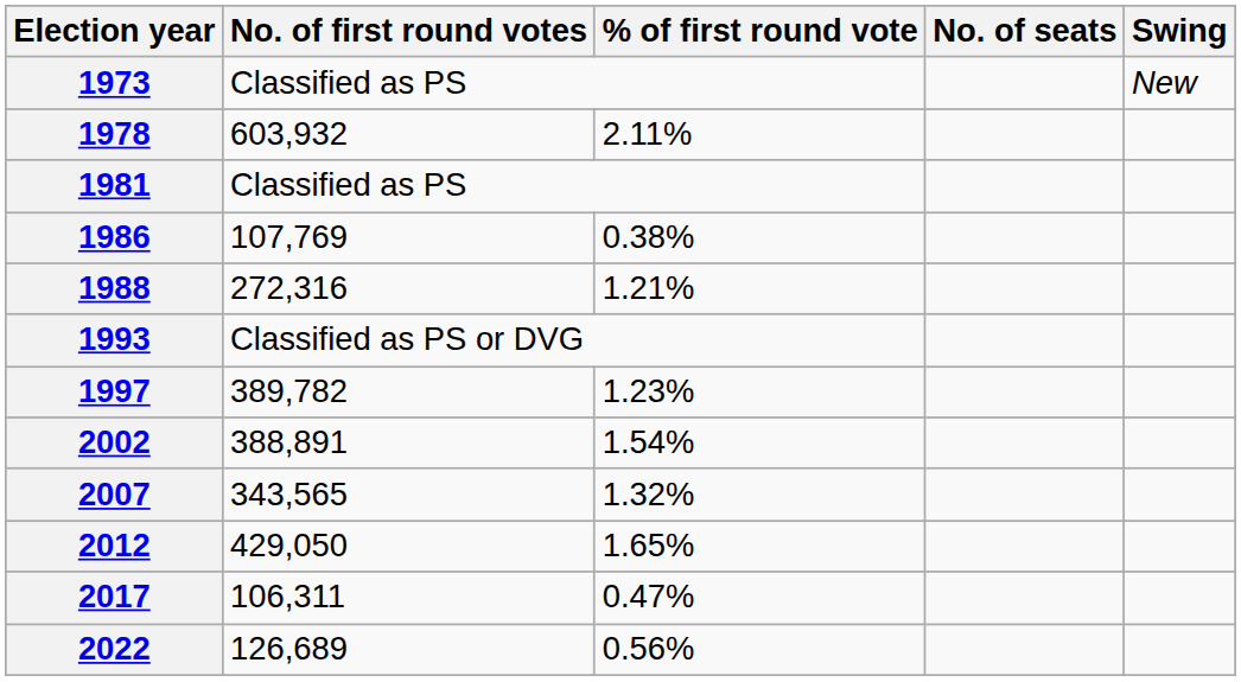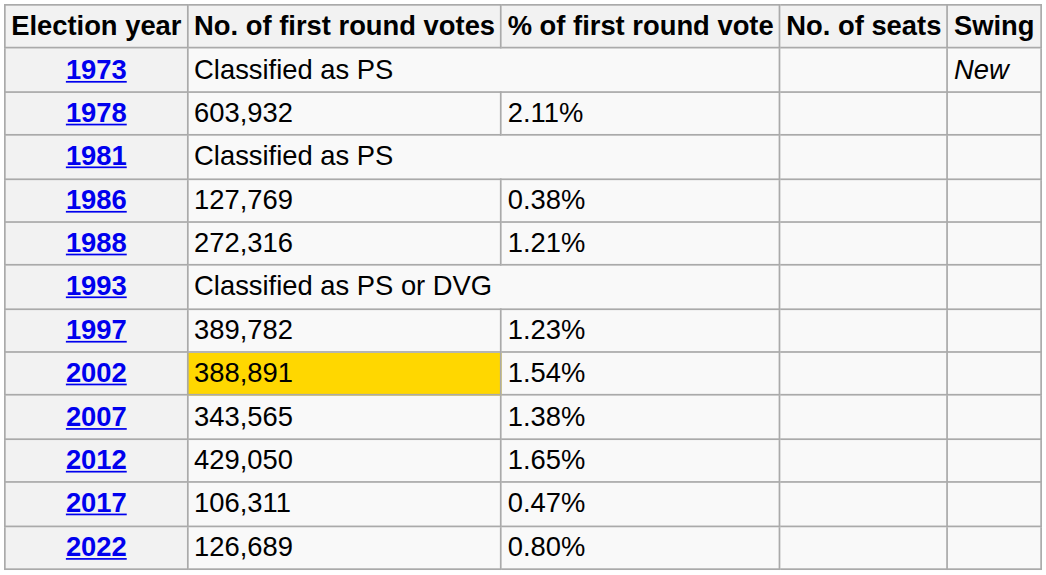1986 | No. of first round votes: 107,769 -> 127,769
2002 | No. of first round votes: no background -> gold background
2007 | % of first round vote: 1.32% -> 1.38%
2022 | % of first round vote: 0.56% -> 0.80%
